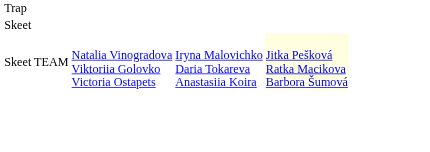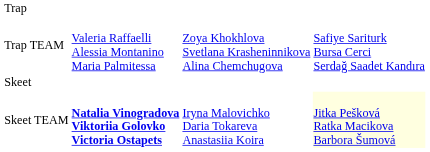+ row: Trap TEAM | Valeria Raffaelli Alessia Montanino Maria Palmitessa | Zoya Khokhlova Svetlana Krasheninnikova Alina Chemchugova | Safiye Sariturk Bursa Cerci Serdağ Saadet Kandıra
Skeet TEAM | column 2: normal -> bold
